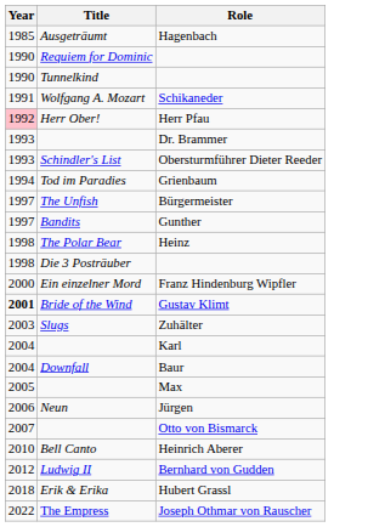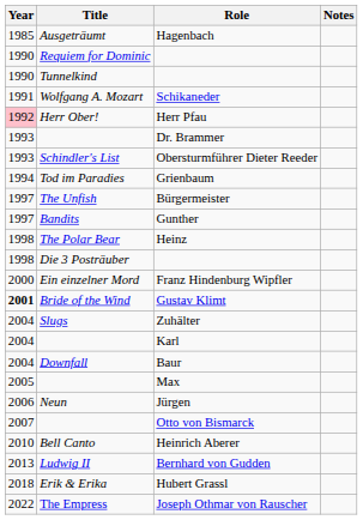+ column: Notes
Zuhälter | Year: 2003 -> 2004
Bernhard von Gudden | Year: 2012 -> 2013
